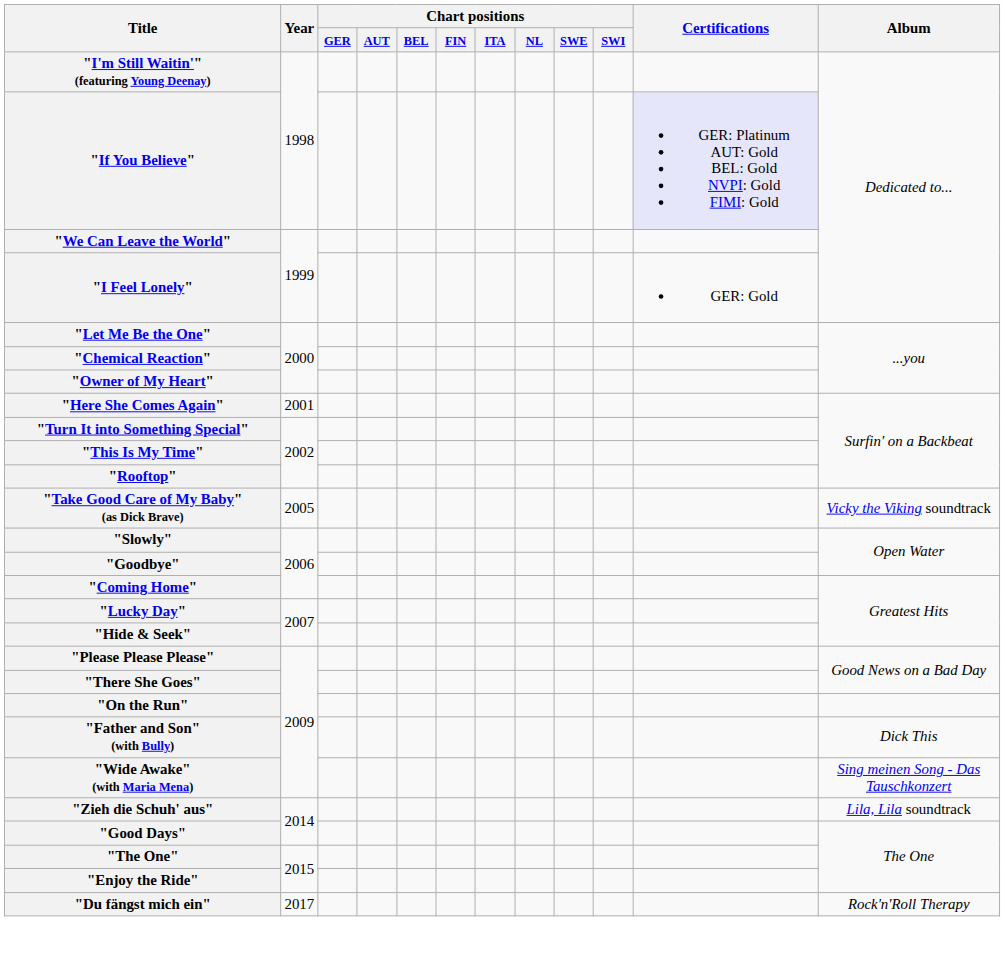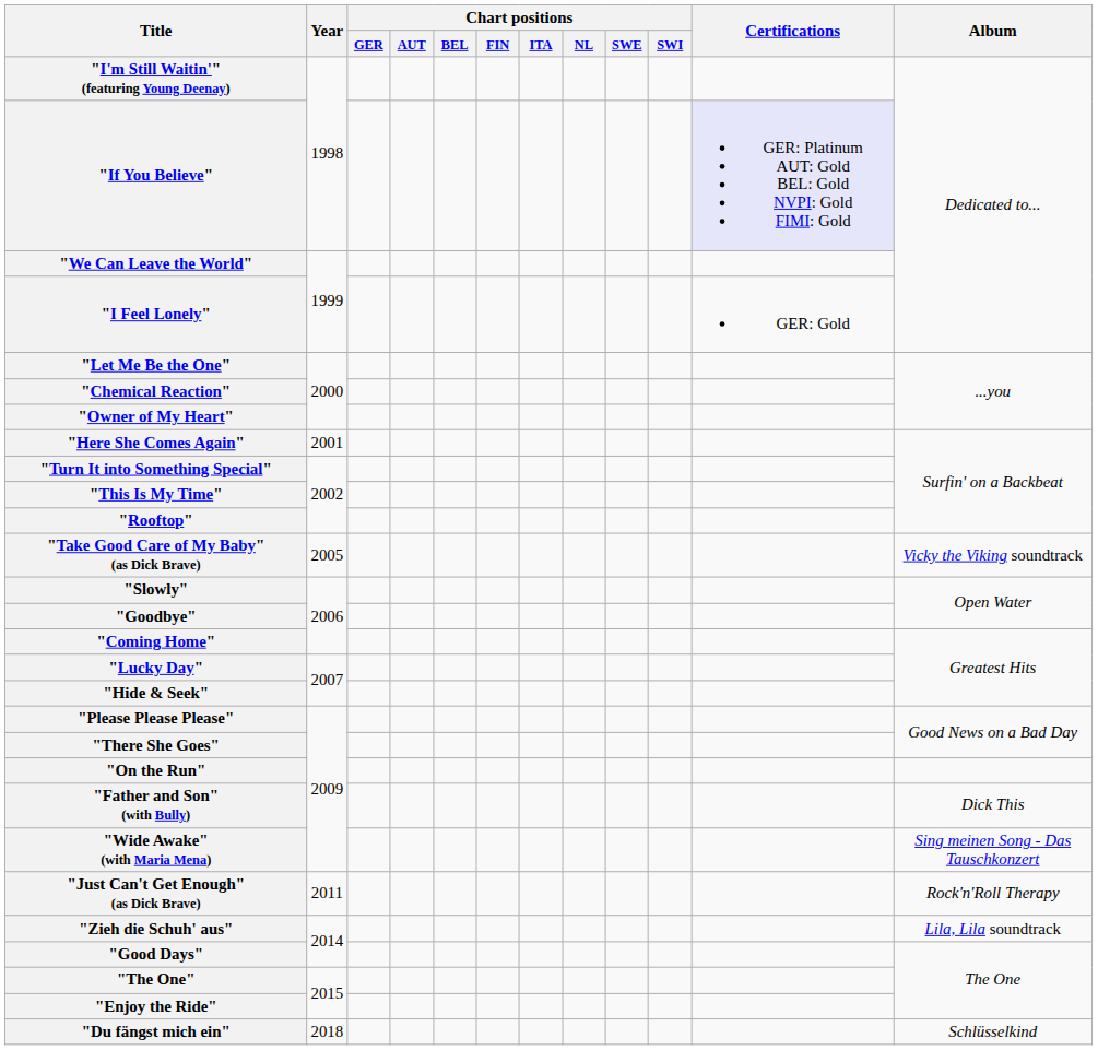+ row: "Just Can't Get Enough" (as Dick Brave) | 2011 | Rock'n'Roll Therapy
"Du fängst mich ein" | Year: 2017 -> 2018
"Du fängst mich ein" | Album: Rock'n'Roll Therapy -> Schlüsselkind
